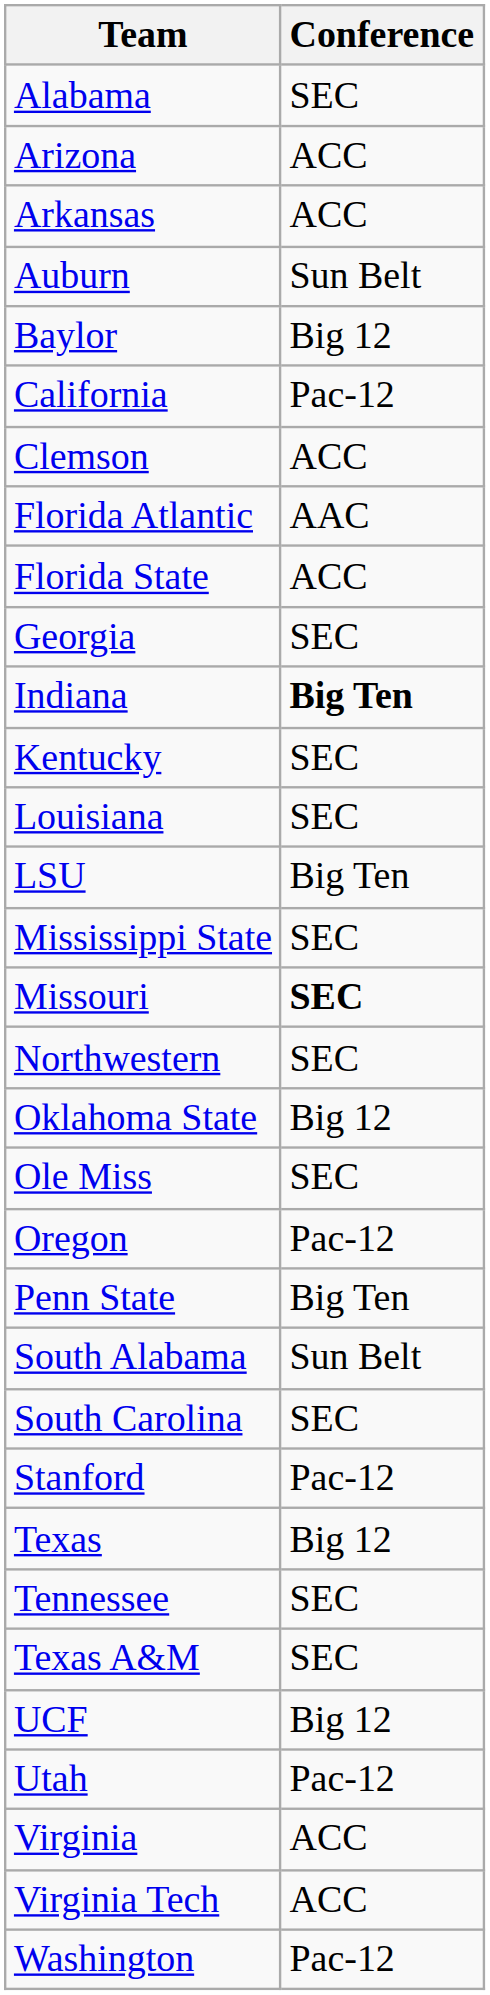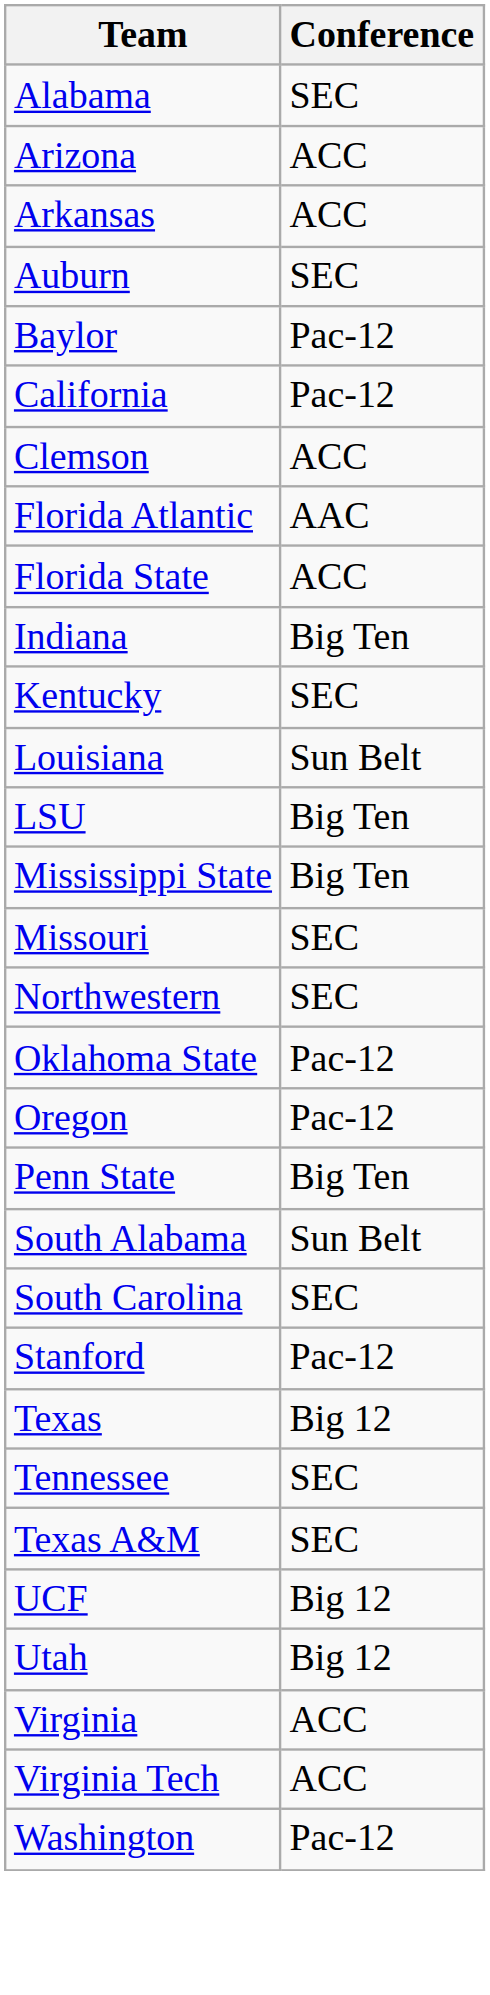Auburn | Conference: Sun Belt -> SEC
Baylor | Conference: Big 12 -> Pac-12
- row: Georgia | SEC
Indiana | Conference: bold -> normal
Louisiana | Conference: SEC -> Sun Belt
Mississippi State | Conference: SEC -> Big Ten
Missouri | Conference: bold -> normal
Oklahoma State | Conference: Big 12 -> Pac-12
- row: Ole Miss | SEC
Utah | Conference: Pac-12 -> Big 12
